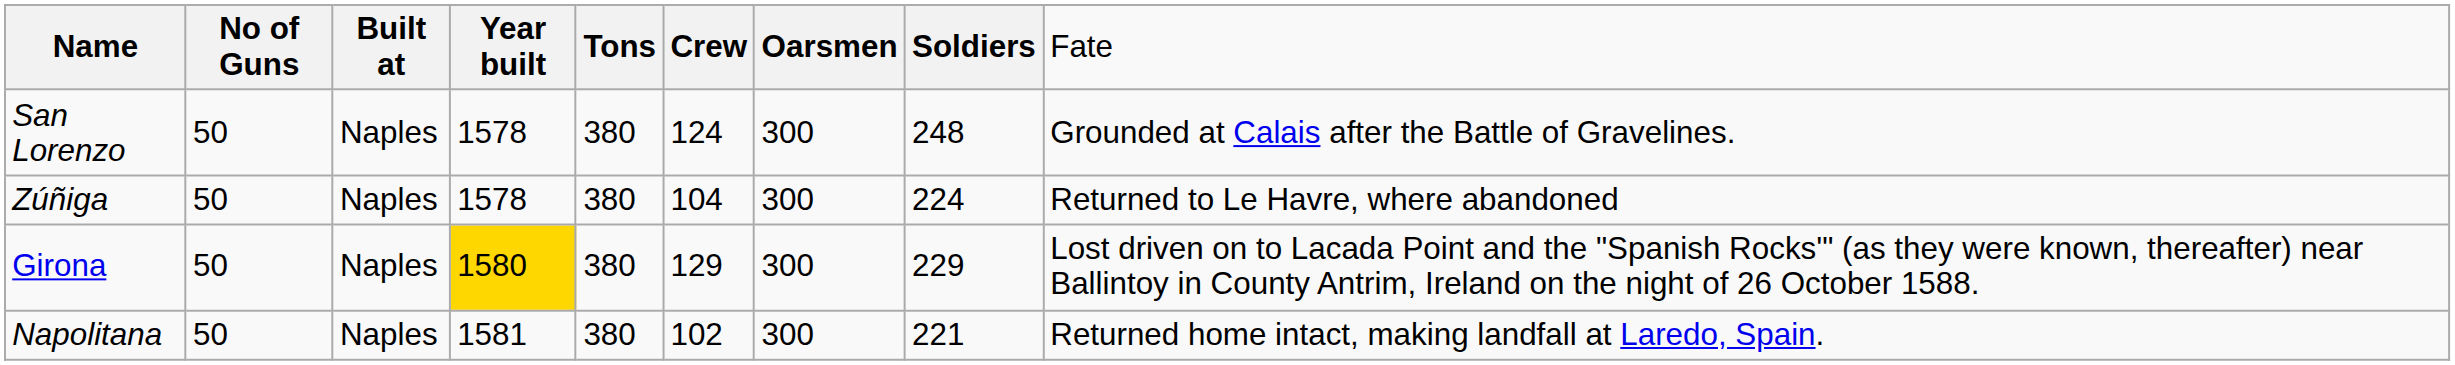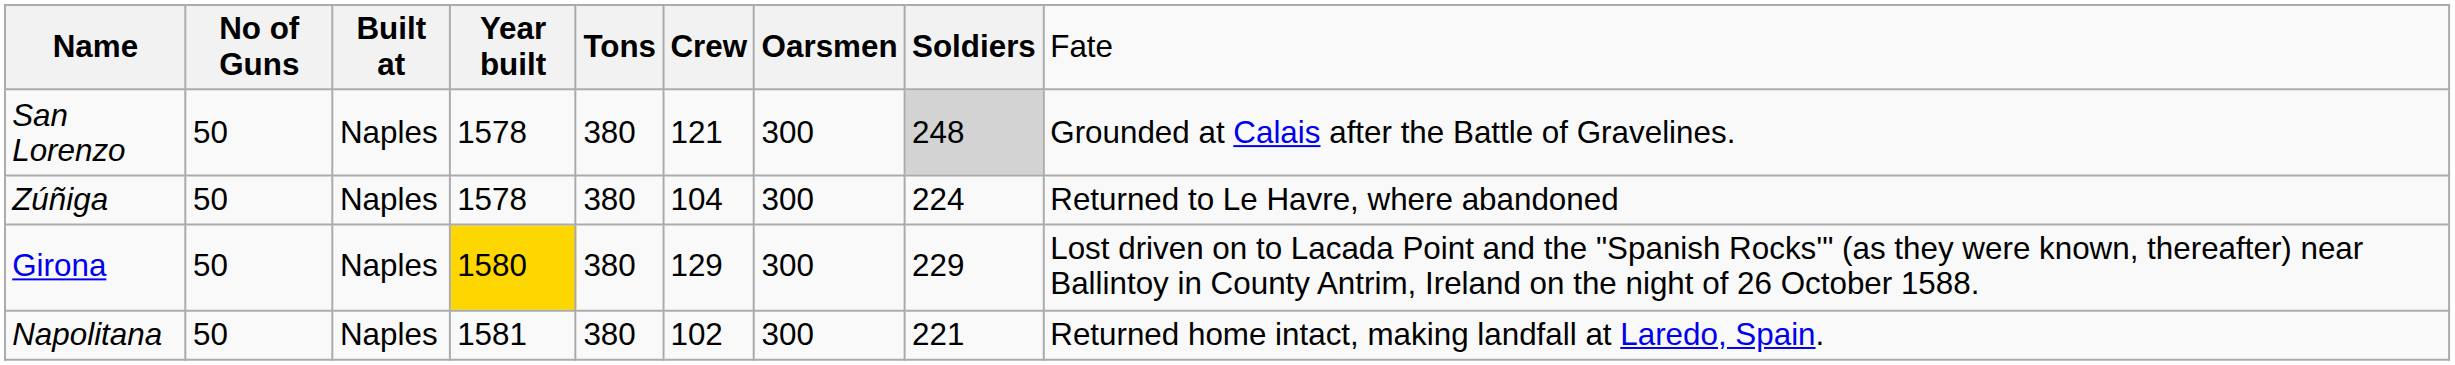San Lorenzo | column 6: 124 -> 121
San Lorenzo | column 8: no background -> lightgrey background
